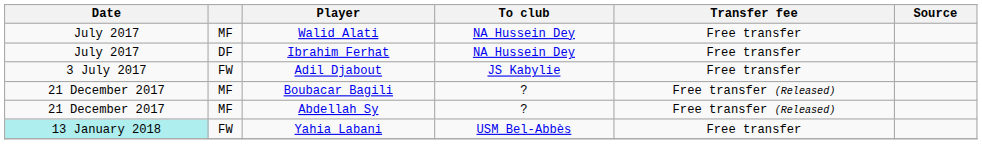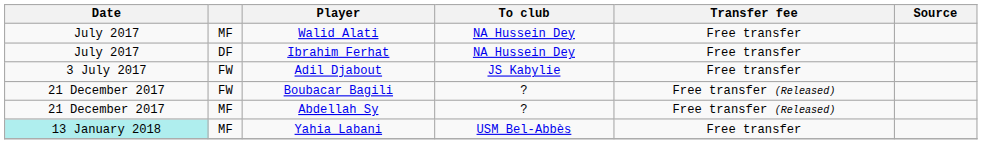Boubacar Bagili | column 2: MF -> FW
Yahia Labani | column 2: FW -> MF
